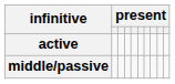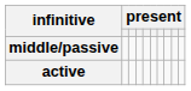rows swapped: active <-> middle/passive
